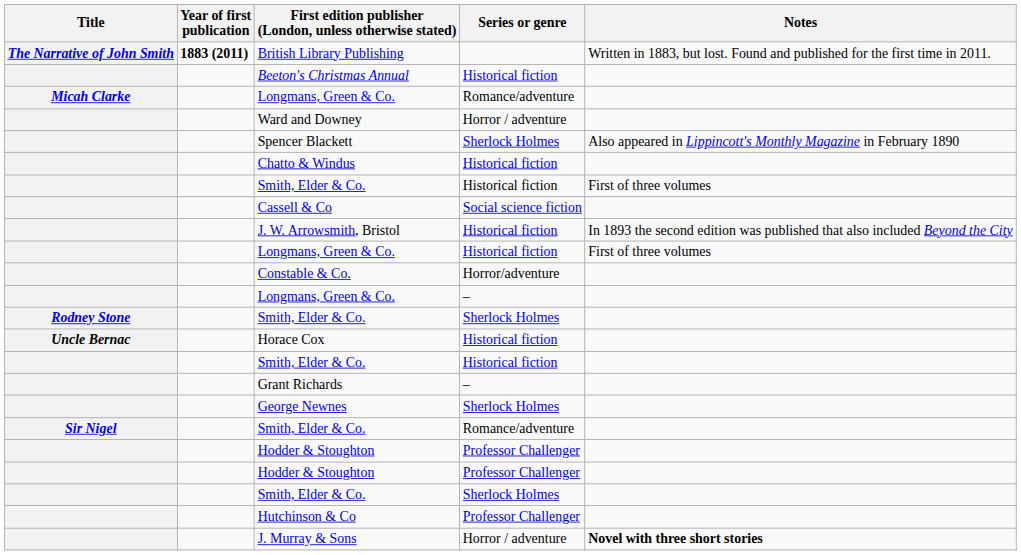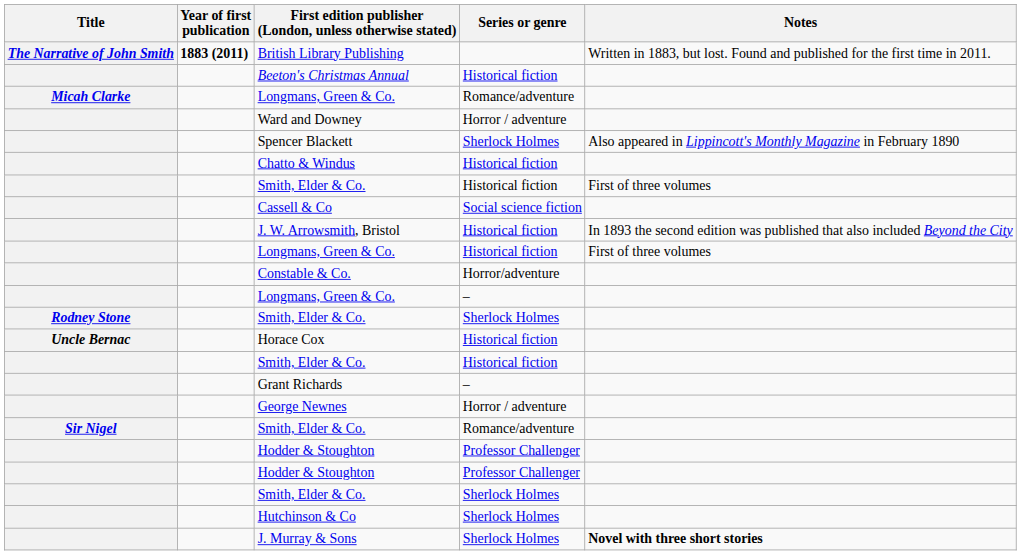George Newnes | Series or genre: Sherlock Holmes -> Horror / adventure
Hutchinson & Co | Series or genre: Professor Challenger -> Sherlock Holmes
J. Murray & Sons | Series or genre: Horror / adventure -> Sherlock Holmes
